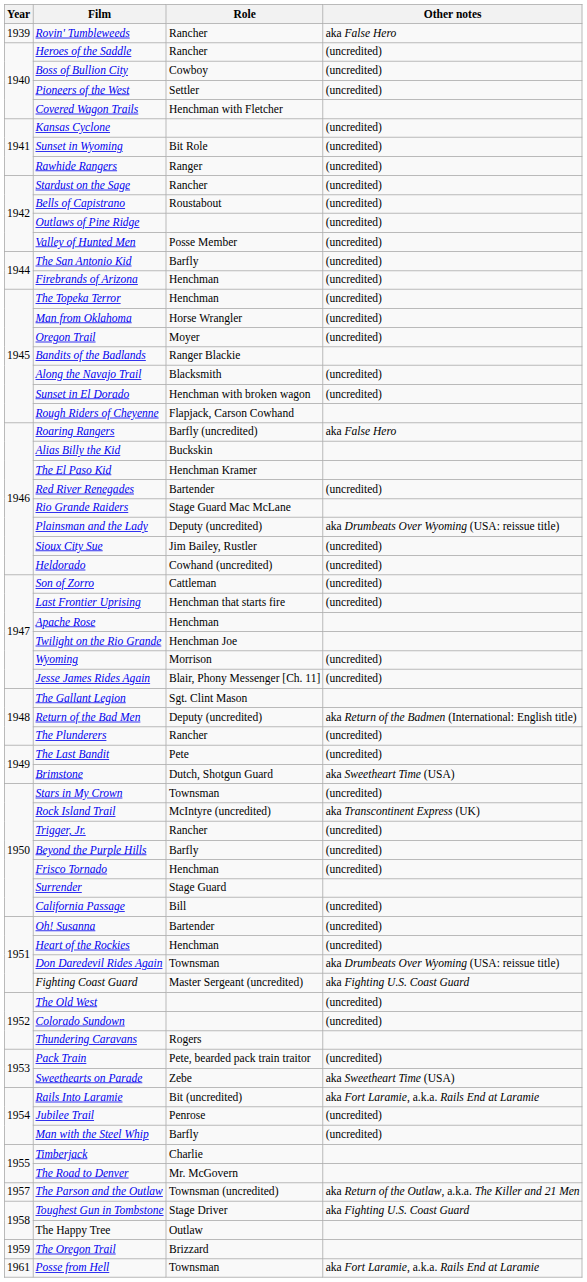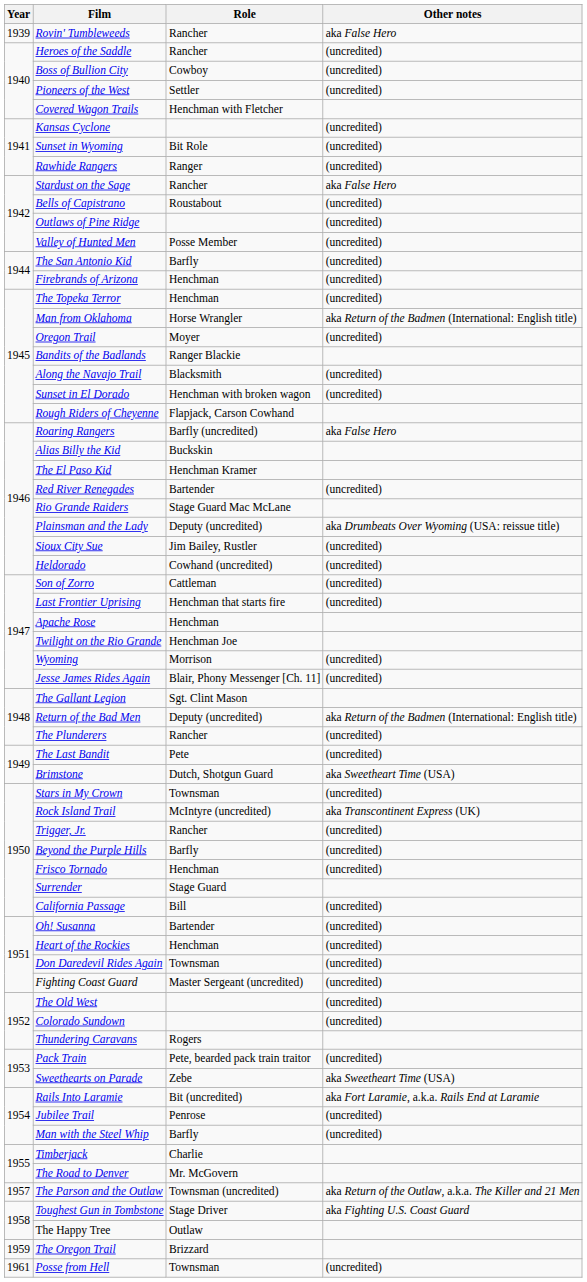Stardust on the Sage | Other notes: (uncredited) -> aka False Hero
Man from Oklahoma | Other notes: (uncredited) -> aka Return of the Badmen (International: English title)
Don Daredevil Rides Again | Other notes: aka Drumbeats Over Wyoming (USA: reissue title) -> (uncredited)
Fighting Coast Guard | Other notes: aka Fighting U.S. Coast Guard -> (uncredited)
Posse from Hell | Other notes: aka Fort Laramie, a.k.a. Rails End at Laramie -> (uncredited)
